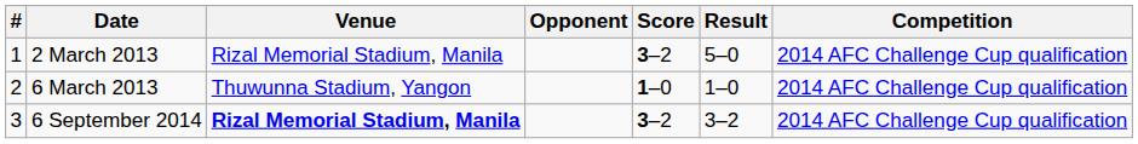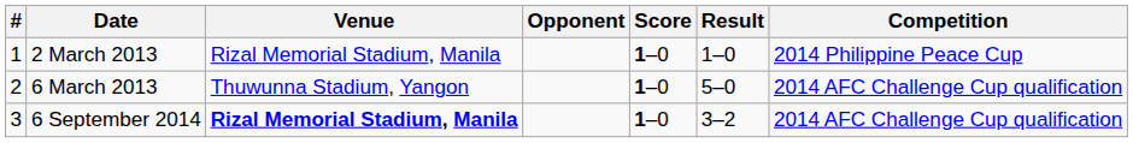2 March 2013 | Score: 3–2 -> 1–0
2 March 2013 | Result: 5–0 -> 1–0
2 March 2013 | Competition: 2014 AFC Challenge Cup qualification -> 2014 Philippine Peace Cup
6 March 2013 | Result: 1–0 -> 5–0
6 September 2014 | Score: 3–2 -> 1–0
